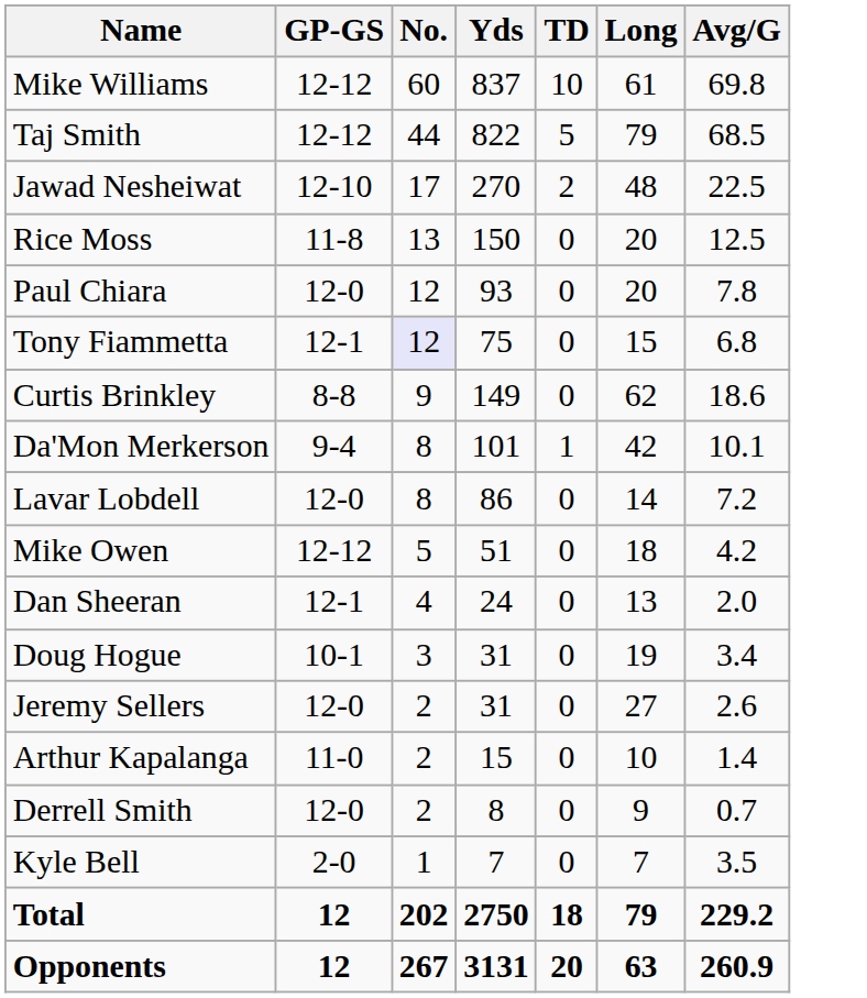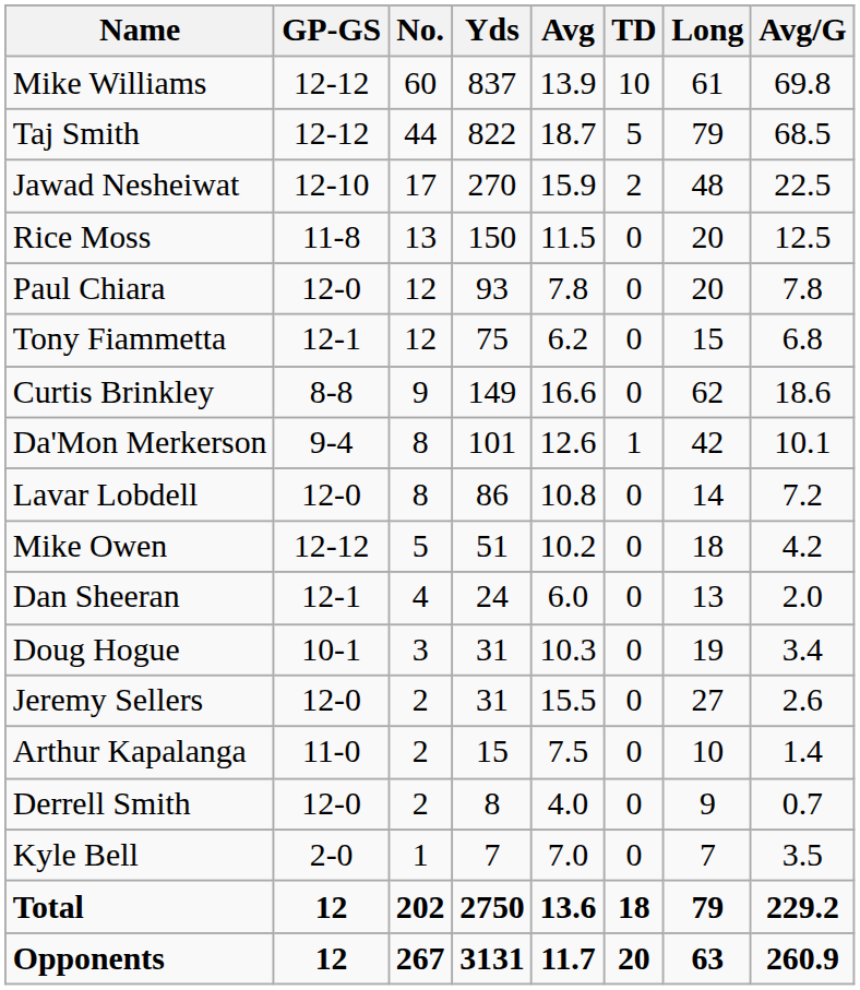+ column: Avg | 13.9 | 18.7 | 15.9 | 11.5 | 7.8 | 6.2 | 16.6 | 12.6 | 10.8 | 10.2 | 6.0 | 10.3 | 15.5 | 7.5 | 4.0 | 7.0 | 13.6 | 11.7
Tony Fiammetta | No.: lavender background -> no background
